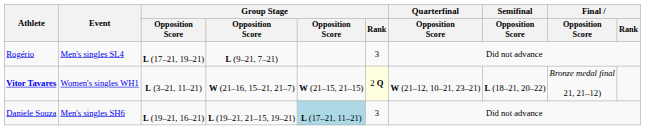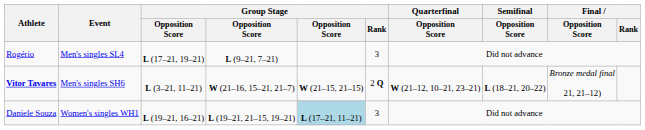Vitor Tavares | Event: Women's singles WH1 -> Men's singles SH6
Vitor Tavares | Group Stage / Rank: lightyellow background -> no background
Daniele Souza | Event: Men's singles SH6 -> Women's singles WH1
